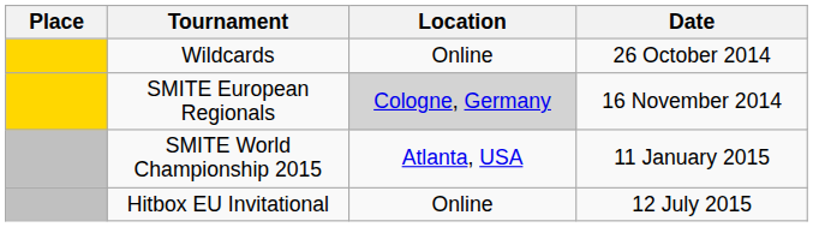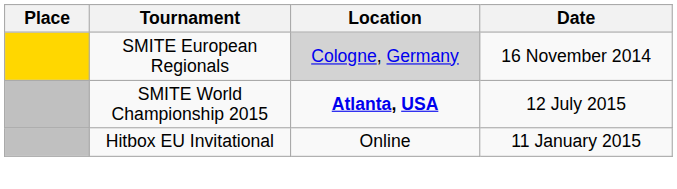- row: Wildcards | Online | 26 October 2014
SMITE World Championship 2015 | Location: normal -> bold
SMITE World Championship 2015 | Date: 11 January 2015 -> 12 July 2015
Hitbox EU Invitational | Date: 12 July 2015 -> 11 January 2015
